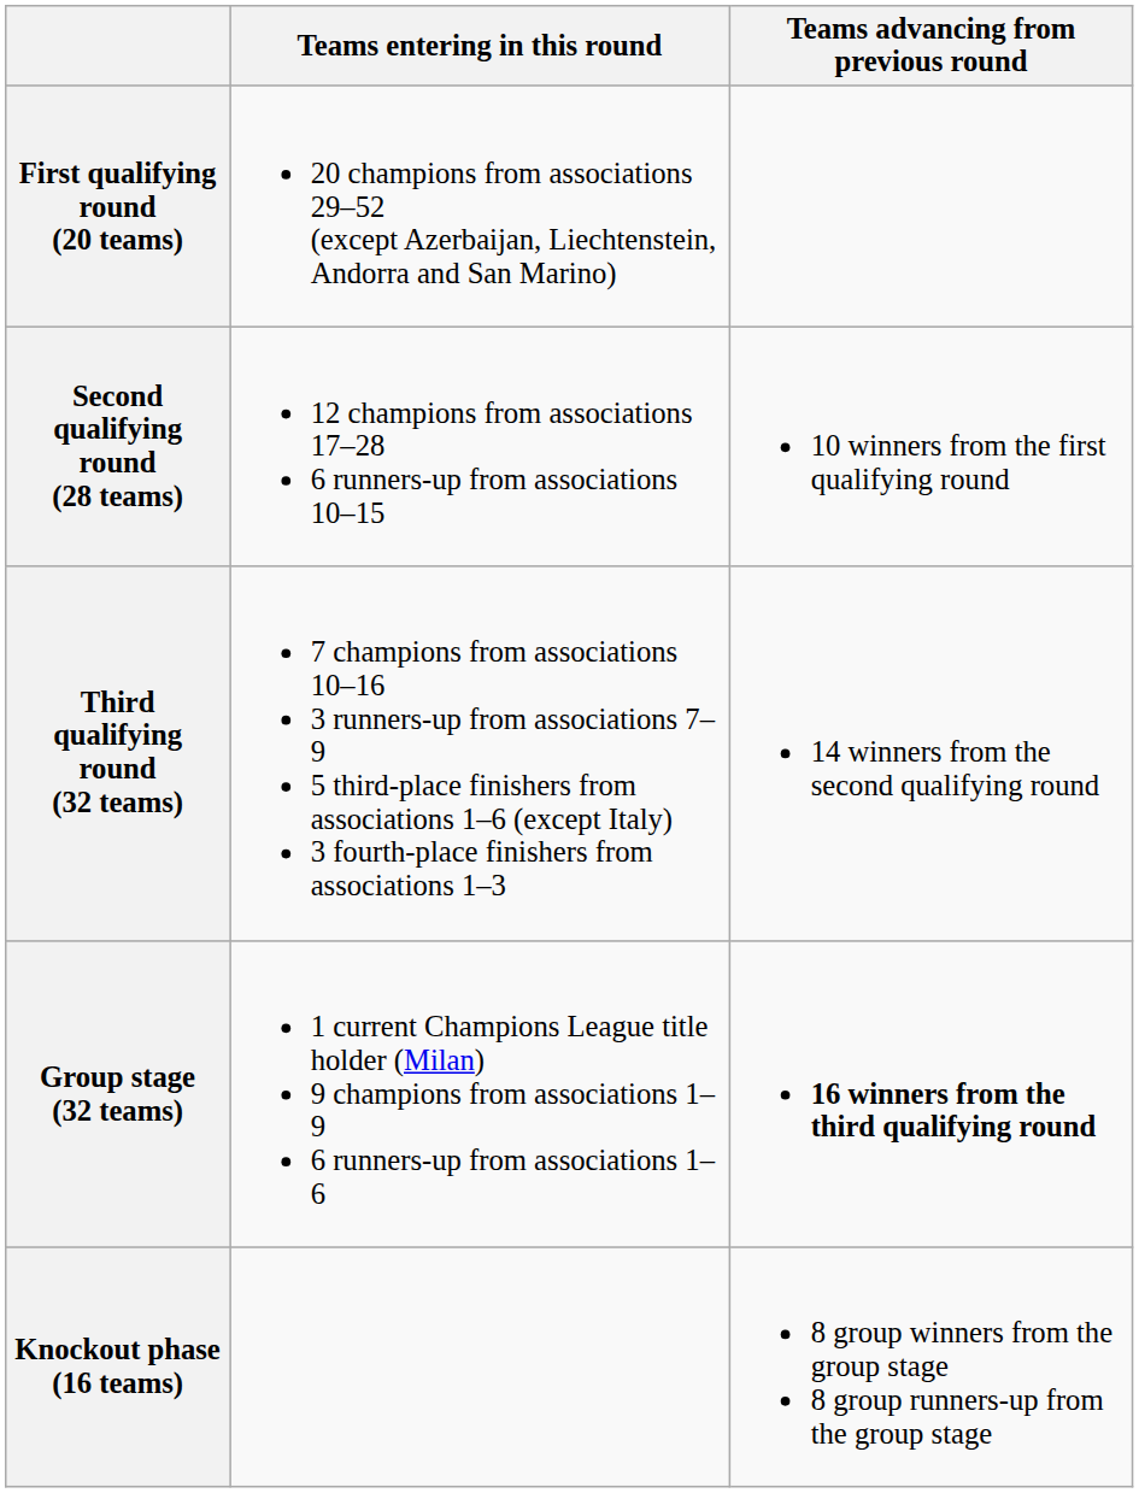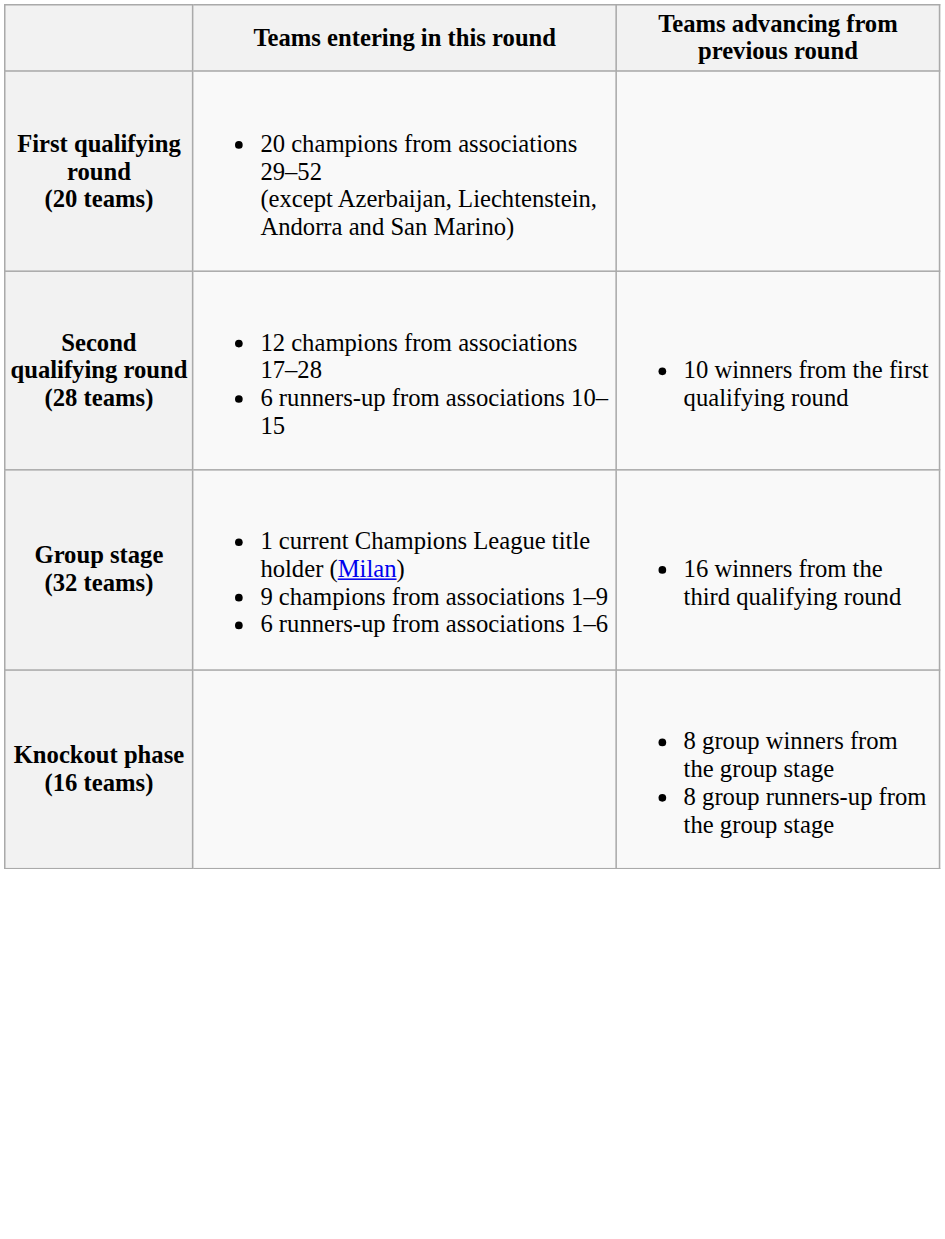- row: Third qualifying round (32 teams) | 7 champions from associations 10–16 3 runners-up from associations 7–9 5 third-place finishers from associations 1–6 (except Italy) 3 fourth-place finishers from associations 1–3 | 14 winners from the second qualifying round
Group stage (32 teams) | Teams advancing from previous round: bold -> normal
